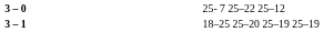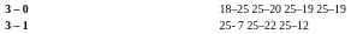3 – 0 | column 4: 25- 7 25–22 25–12 -> 18–25 25–20 25–19 25–19
3 – 1 | column 4: 18–25 25–20 25–19 25–19 -> 25- 7 25–22 25–12
